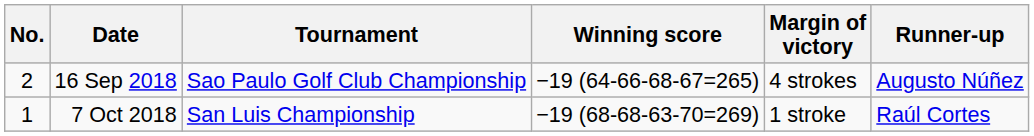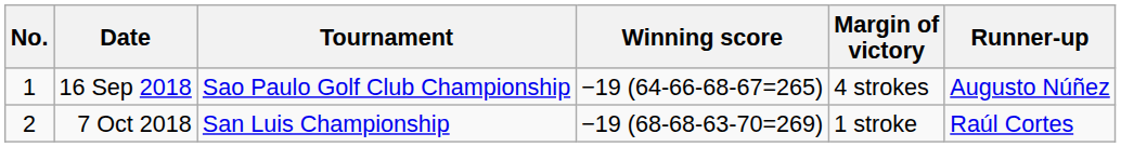16 Sep 2018 | No.: 2 -> 1
7 Oct 2018 | No.: 1 -> 2
